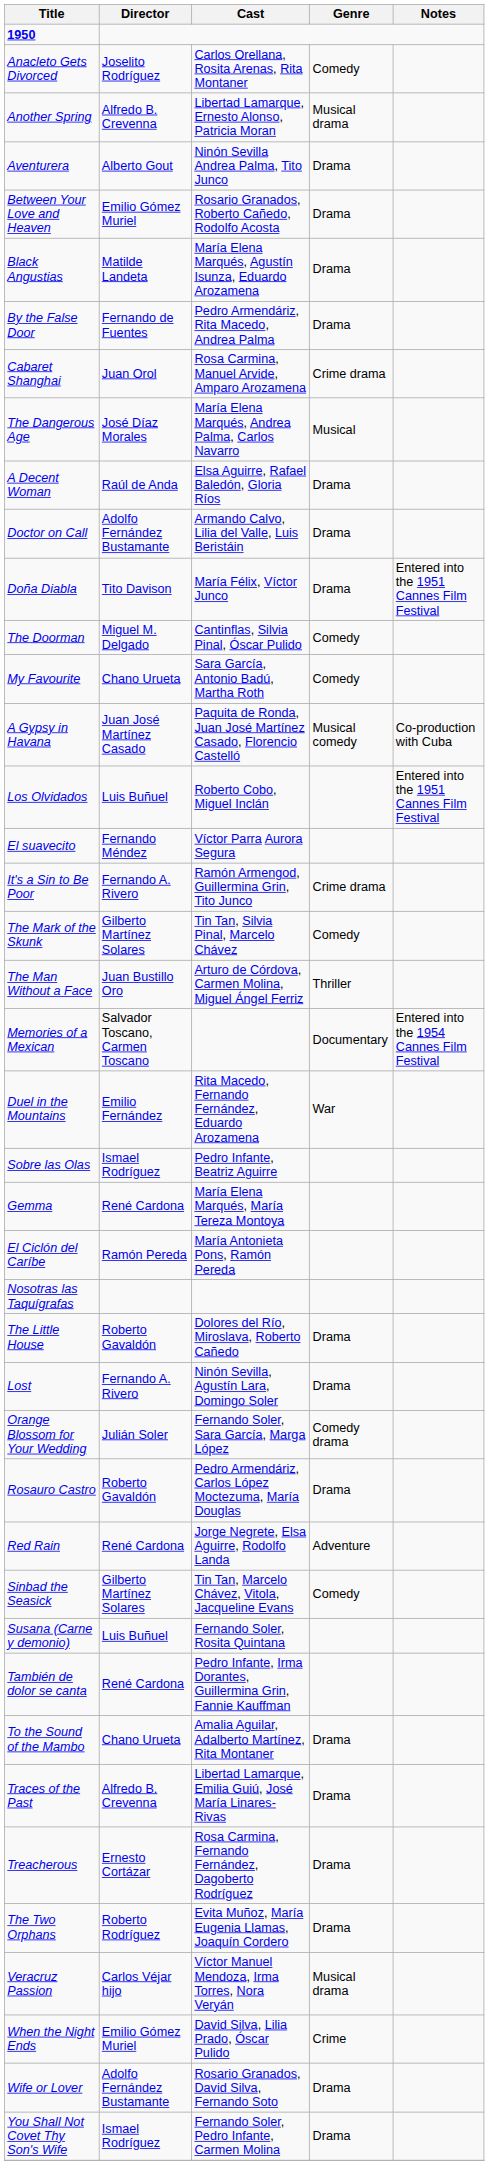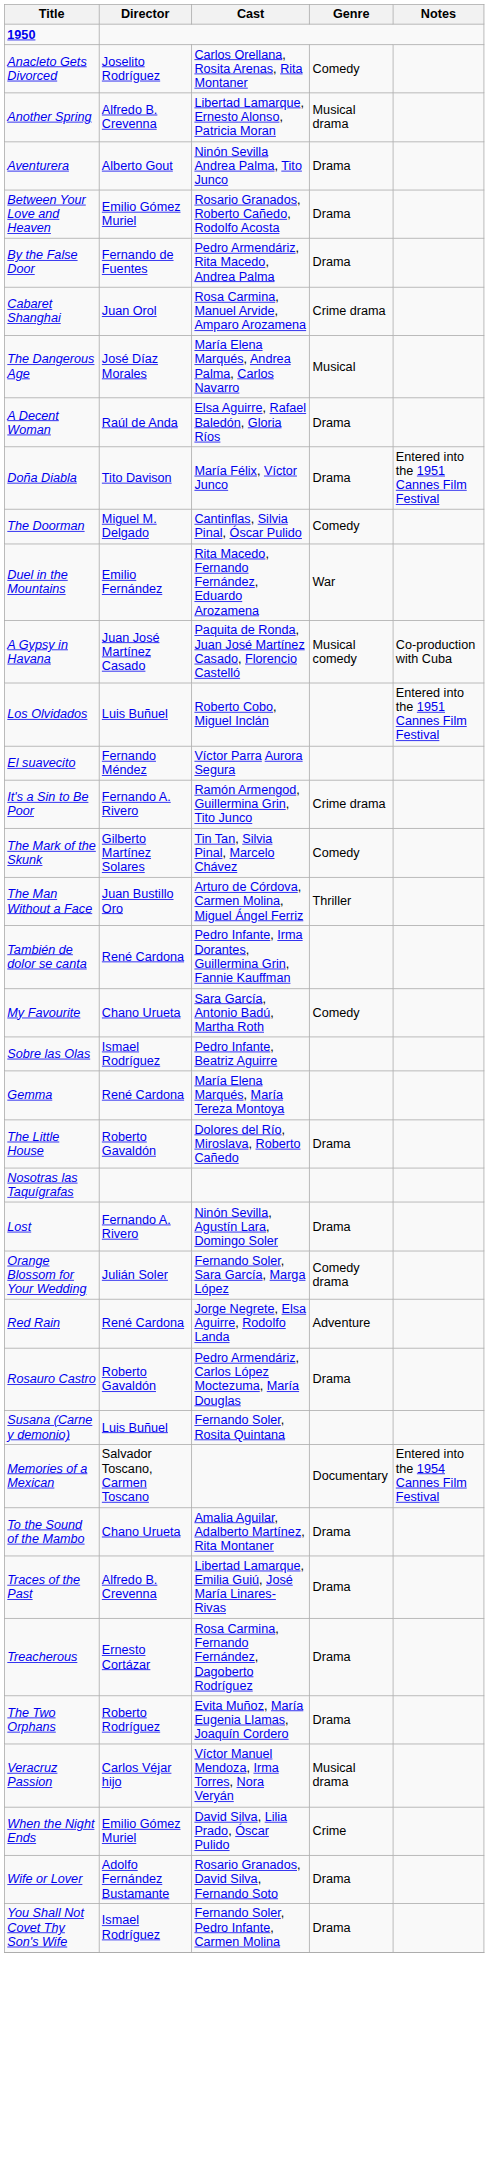- row: Black Angustias | Matilde Landeta | María Elena Marqués, Agustín Isunza, Eduardo Arozamena | Drama
- row: Doctor on Call | Adolfo Fernández Bustamante | Armando Calvo, Lilia del Valle, Luis Beristáin | Drama
rows swapped: Duel in the Mountains <-> My Favourite
rows swapped: Memories of a Mexican <-> También de dolor se canta
- row: El Ciclón del Caríbe | Ramón Pereda | María Antonieta Pons, Ramón Pereda
rows swapped: Nosotras las Taquígrafas <-> The Little House
rows swapped: Red Rain <-> Rosauro Castro
- row: Sinbad the Seasick | Gilberto Martínez Solares | Tin Tan, Marcelo Chávez, Vitola, Jacqueline Evans | Comedy
